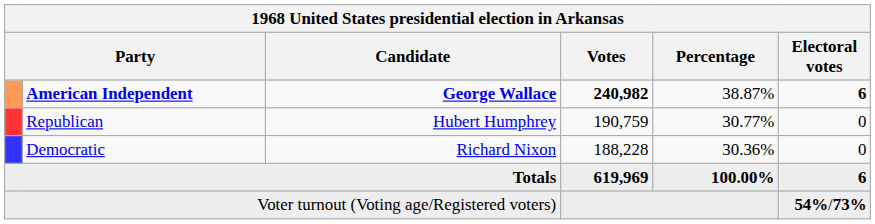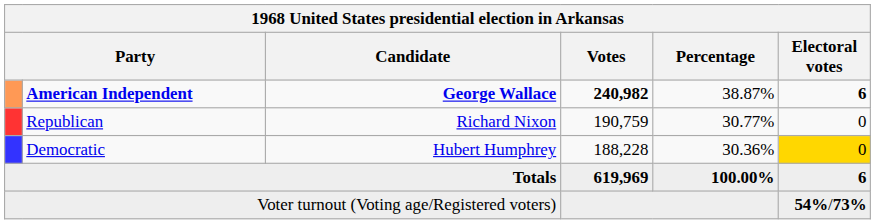Republican | Candidate: Hubert Humphrey -> Richard Nixon
Democratic | Candidate: Richard Nixon -> Hubert Humphrey
Democratic | Electoral votes: no background -> gold background
